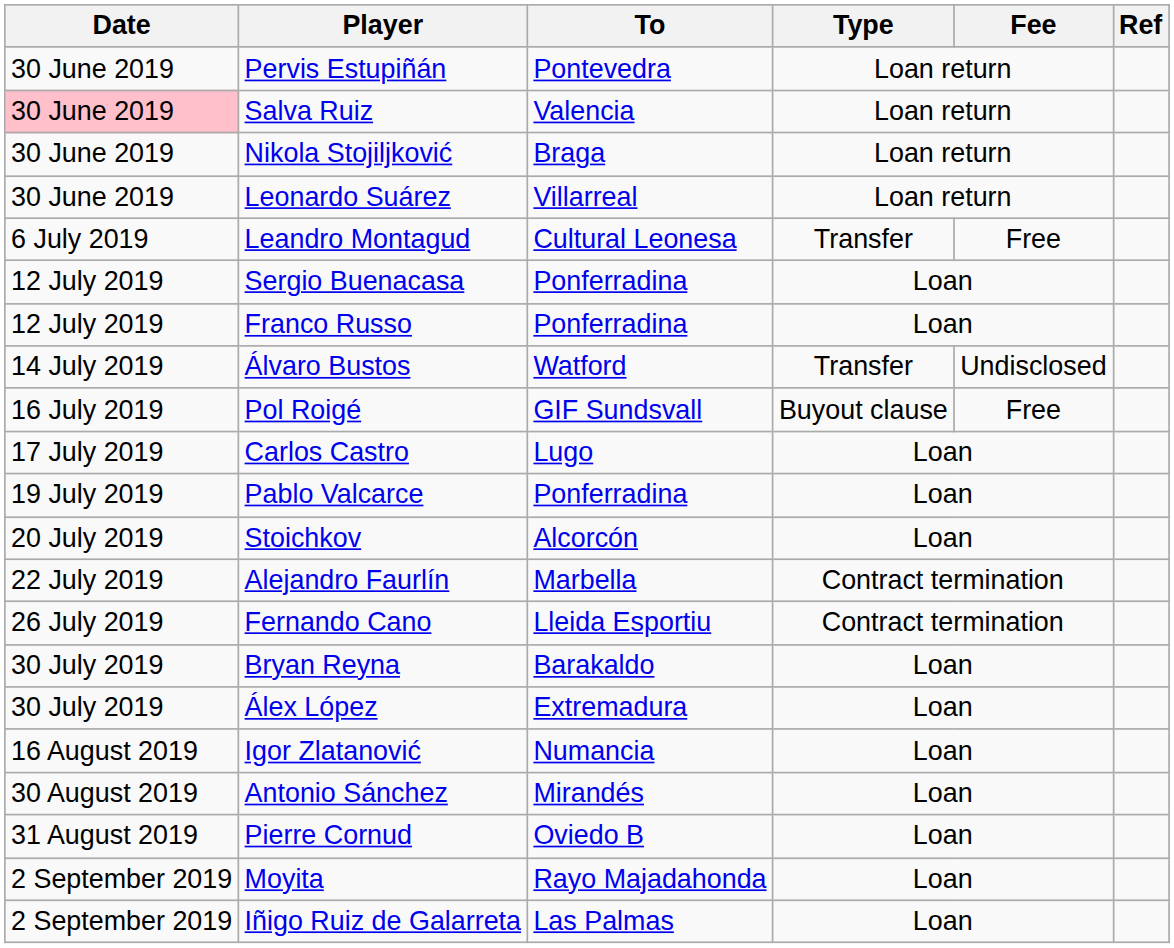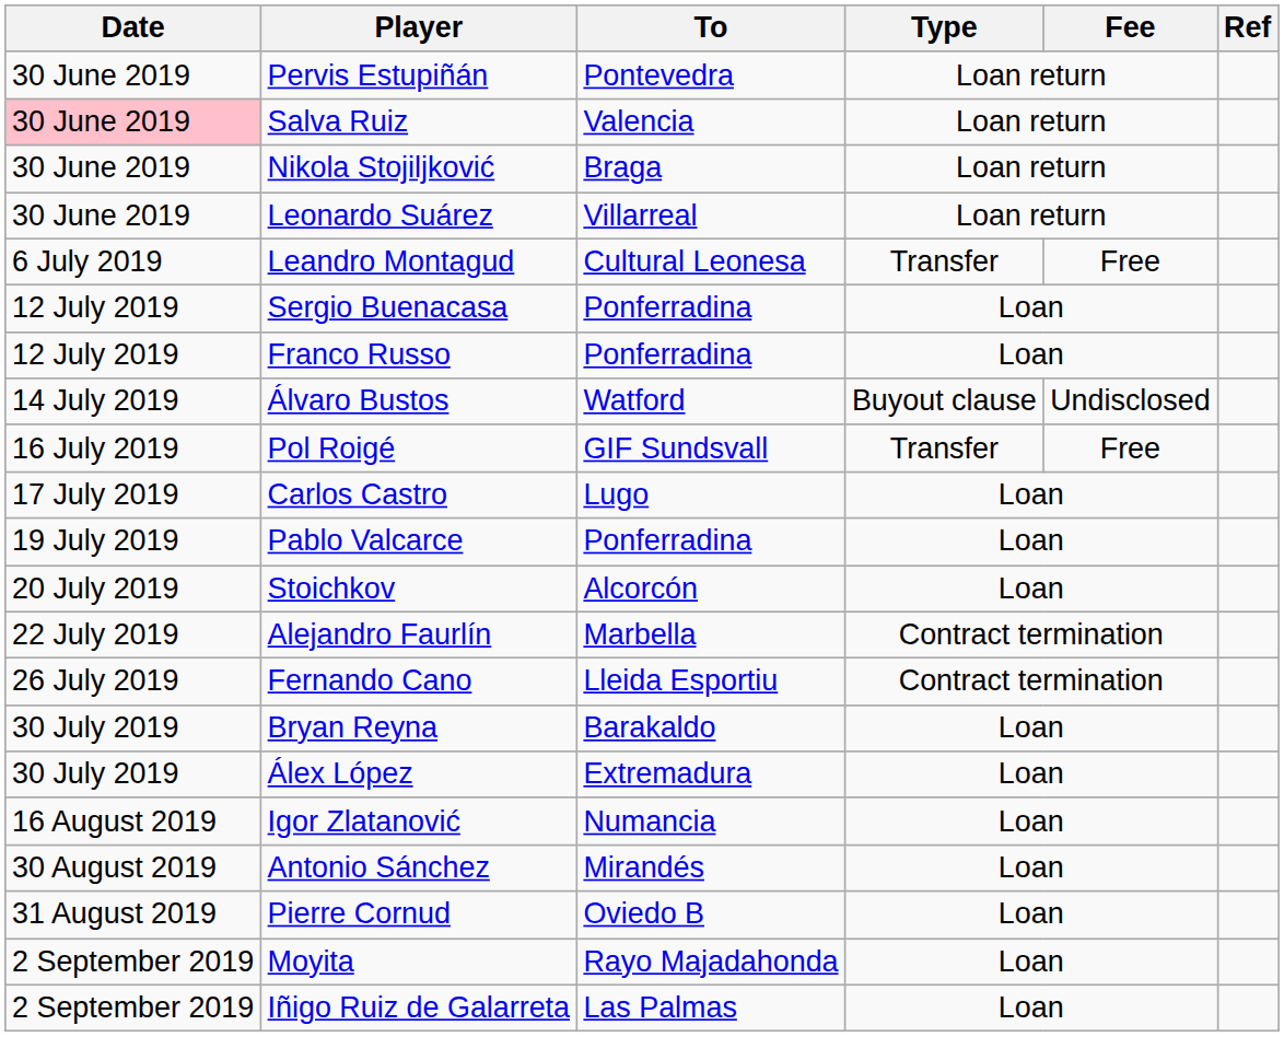Álvaro Bustos | Type: Transfer -> Buyout clause
Pol Roigé | Type: Buyout clause -> Transfer
